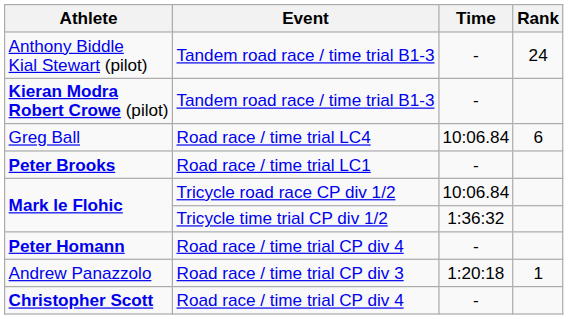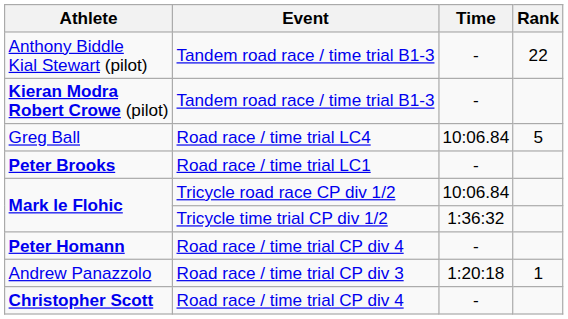Anthony Biddle Kial Stewart (pilot) | Rank: 24 -> 22
Greg Ball | Rank: 6 -> 5
